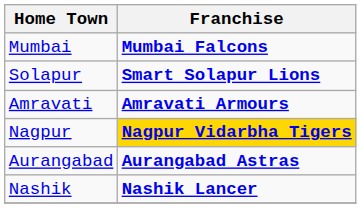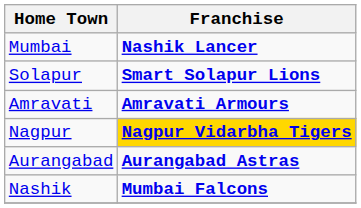Mumbai | Franchise: Mumbai Falcons -> Nashik Lancer
Nashik | Franchise: Nashik Lancer -> Mumbai Falcons
